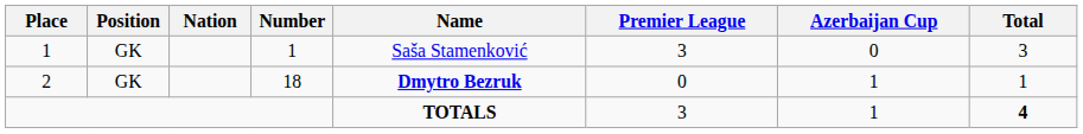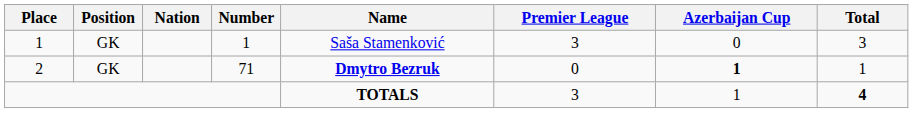2 | Number: 18 -> 71
2 | Azerbaijan Cup: normal -> bold
